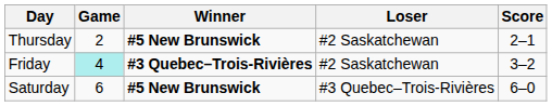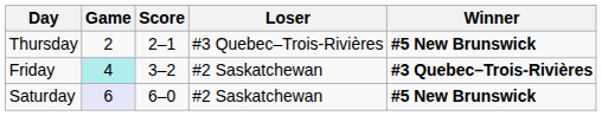columns swapped: Winner <-> Score
Thursday | Loser: #2 Saskatchewan -> #3 Quebec–Trois-Rivières
Saturday | Game: no background -> lavender background
Saturday | Loser: #3 Quebec–Trois-Rivières -> #2 Saskatchewan
